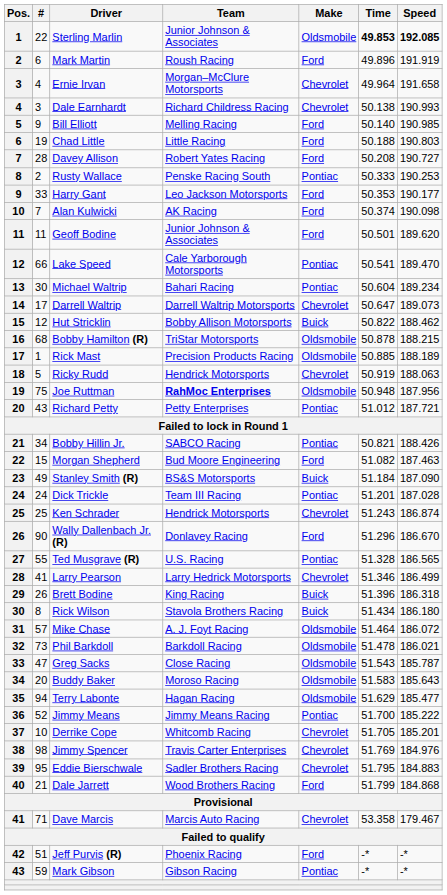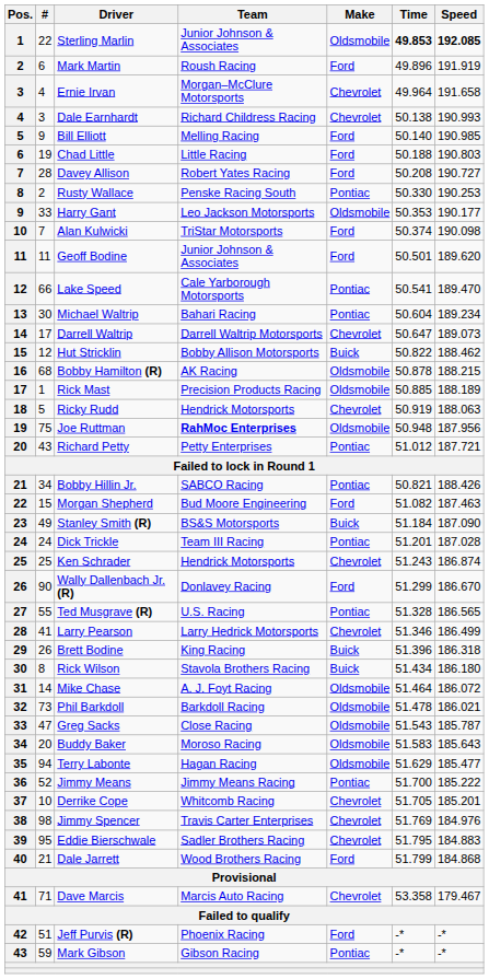Rusty Wallace | Time: 50.333 -> 50.330
Harry Gant | Make: Ford -> Oldsmobile
Alan Kulwicki | Team: AK Racing -> TriStar Motorsports
Bobby Hamilton (R) | Team: TriStar Motorsports -> AK Racing
Wally Dallenbach Jr. (R) | Time: 51.296 -> 51.299
Mike Chase | #: 57 -> 14
